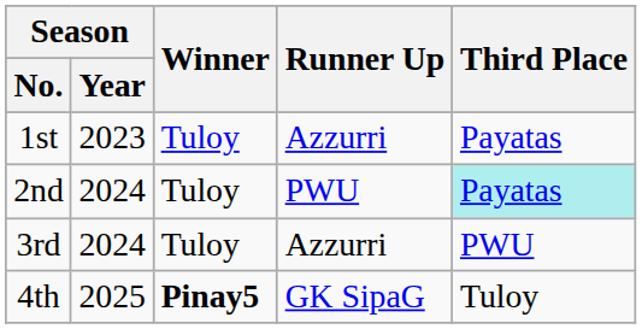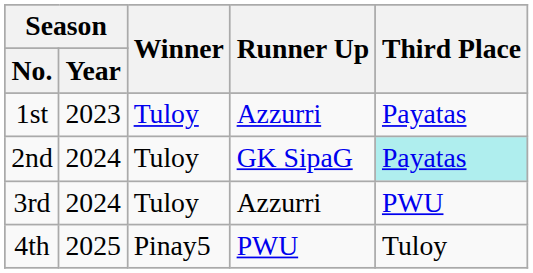2nd | Runner Up: PWU -> GK SipaG
4th | Winner: bold -> normal
4th | Runner Up: GK SipaG -> PWU
